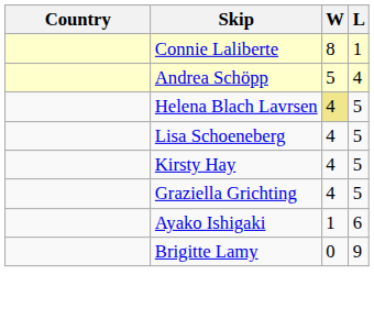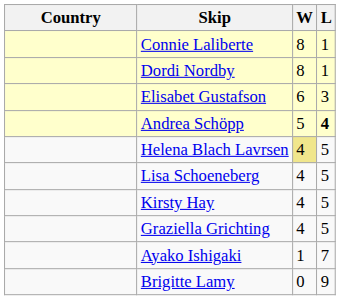+ row: Dordi Nordby | 8 | 1
+ row: Elisabet Gustafson | 6 | 3
Andrea Schöpp | L: normal -> bold
Ayako Ishigaki | L: 6 -> 7
